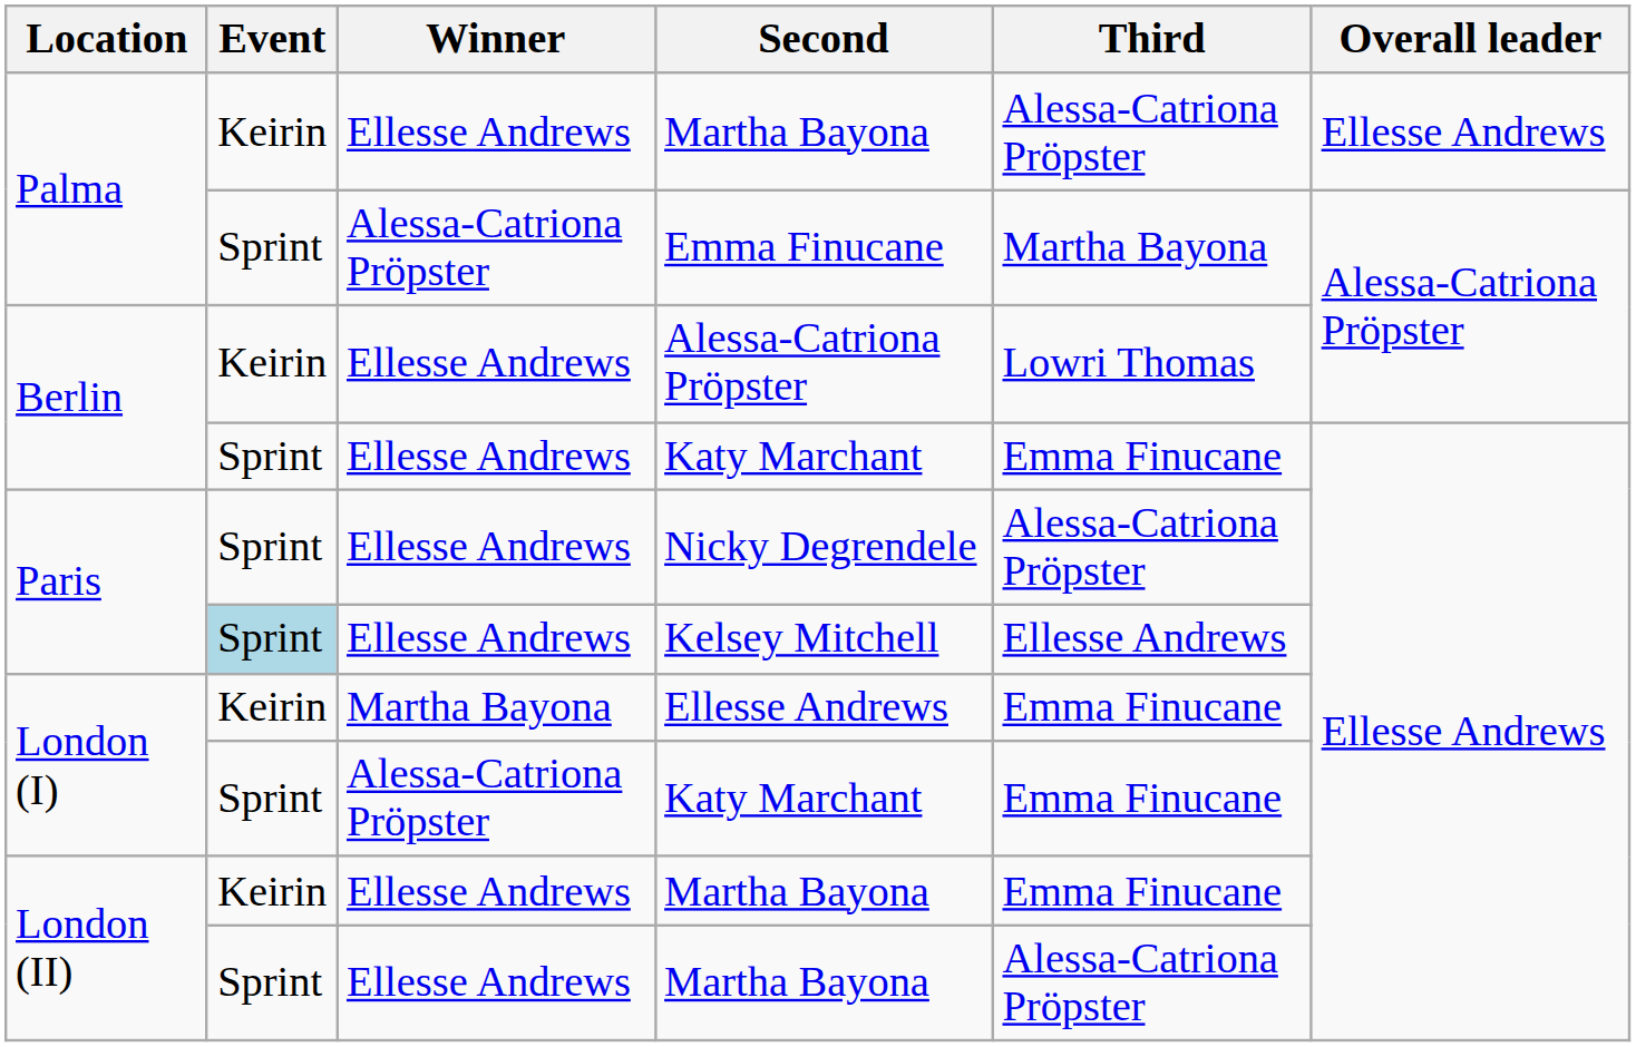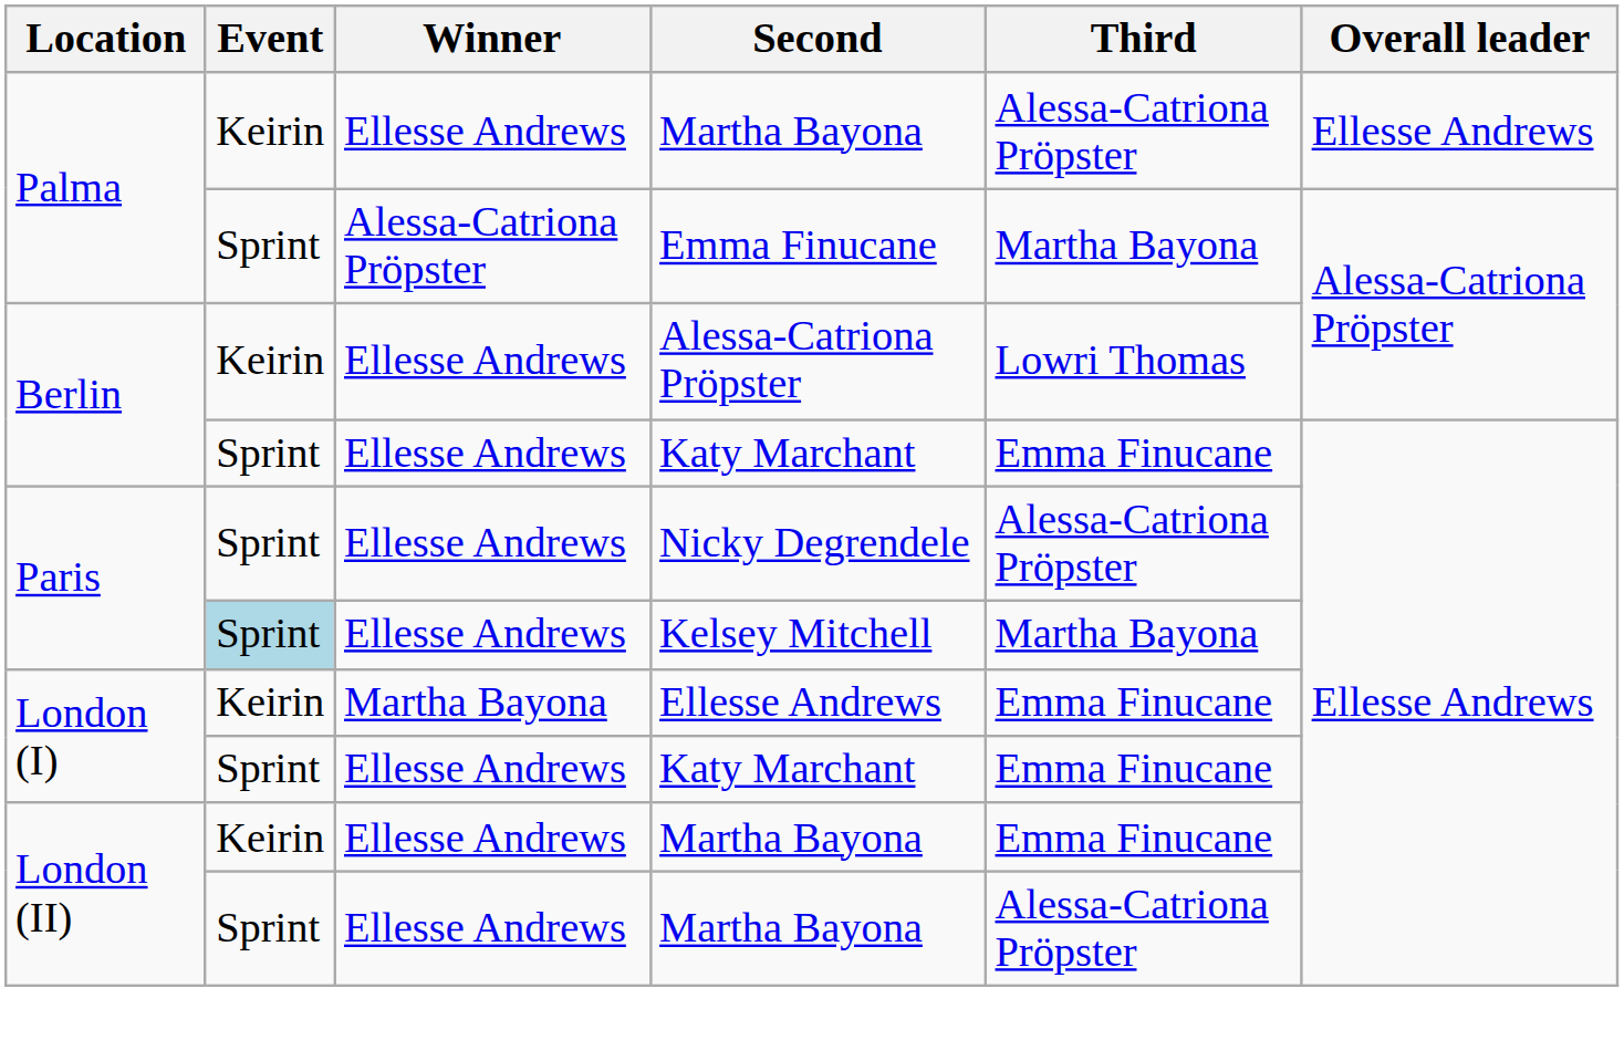Kelsey Mitchell | Third: Ellesse Andrews -> Martha Bayona
London (I) / Katy Marchant | Winner: Alessa-Catriona Pröpster -> Ellesse Andrews
